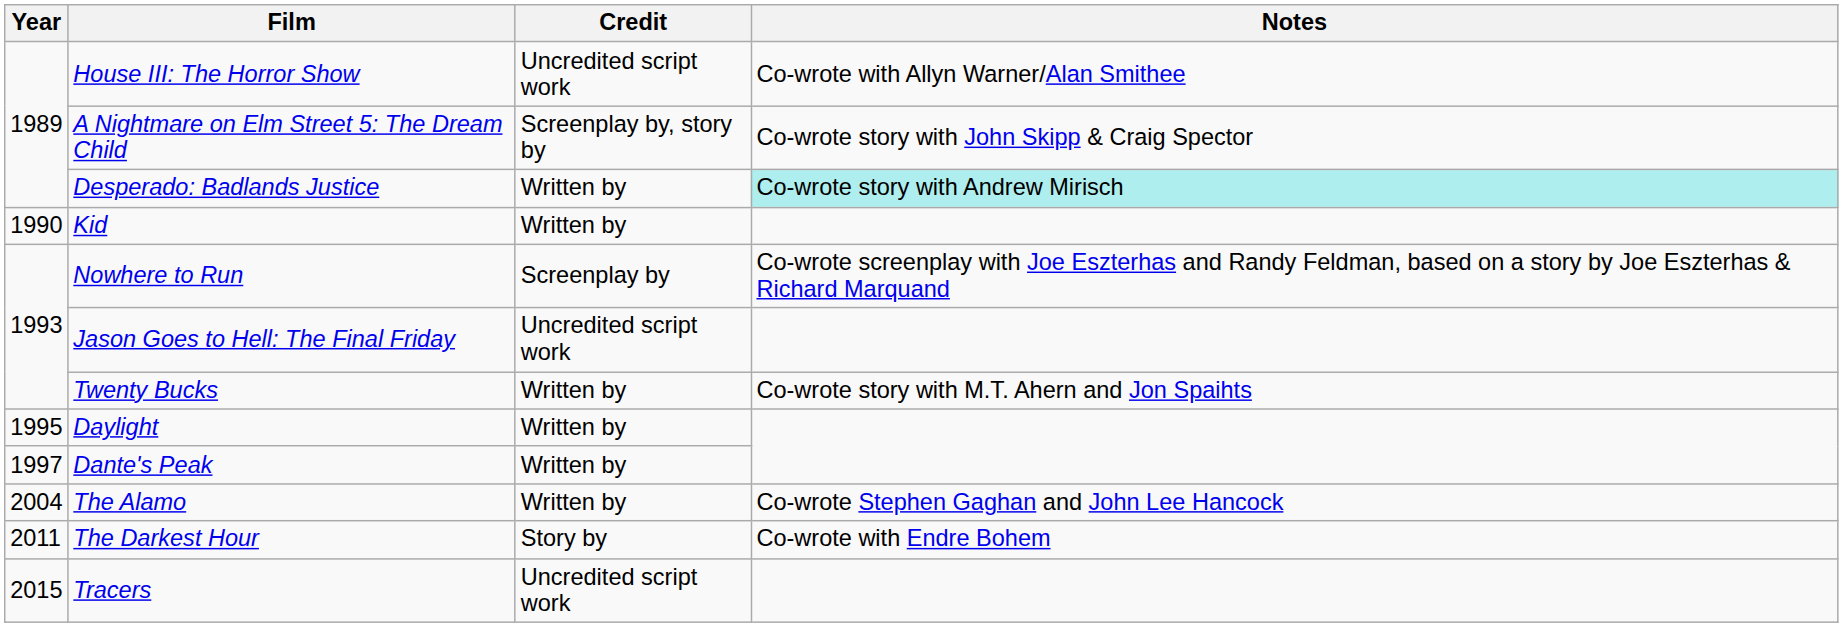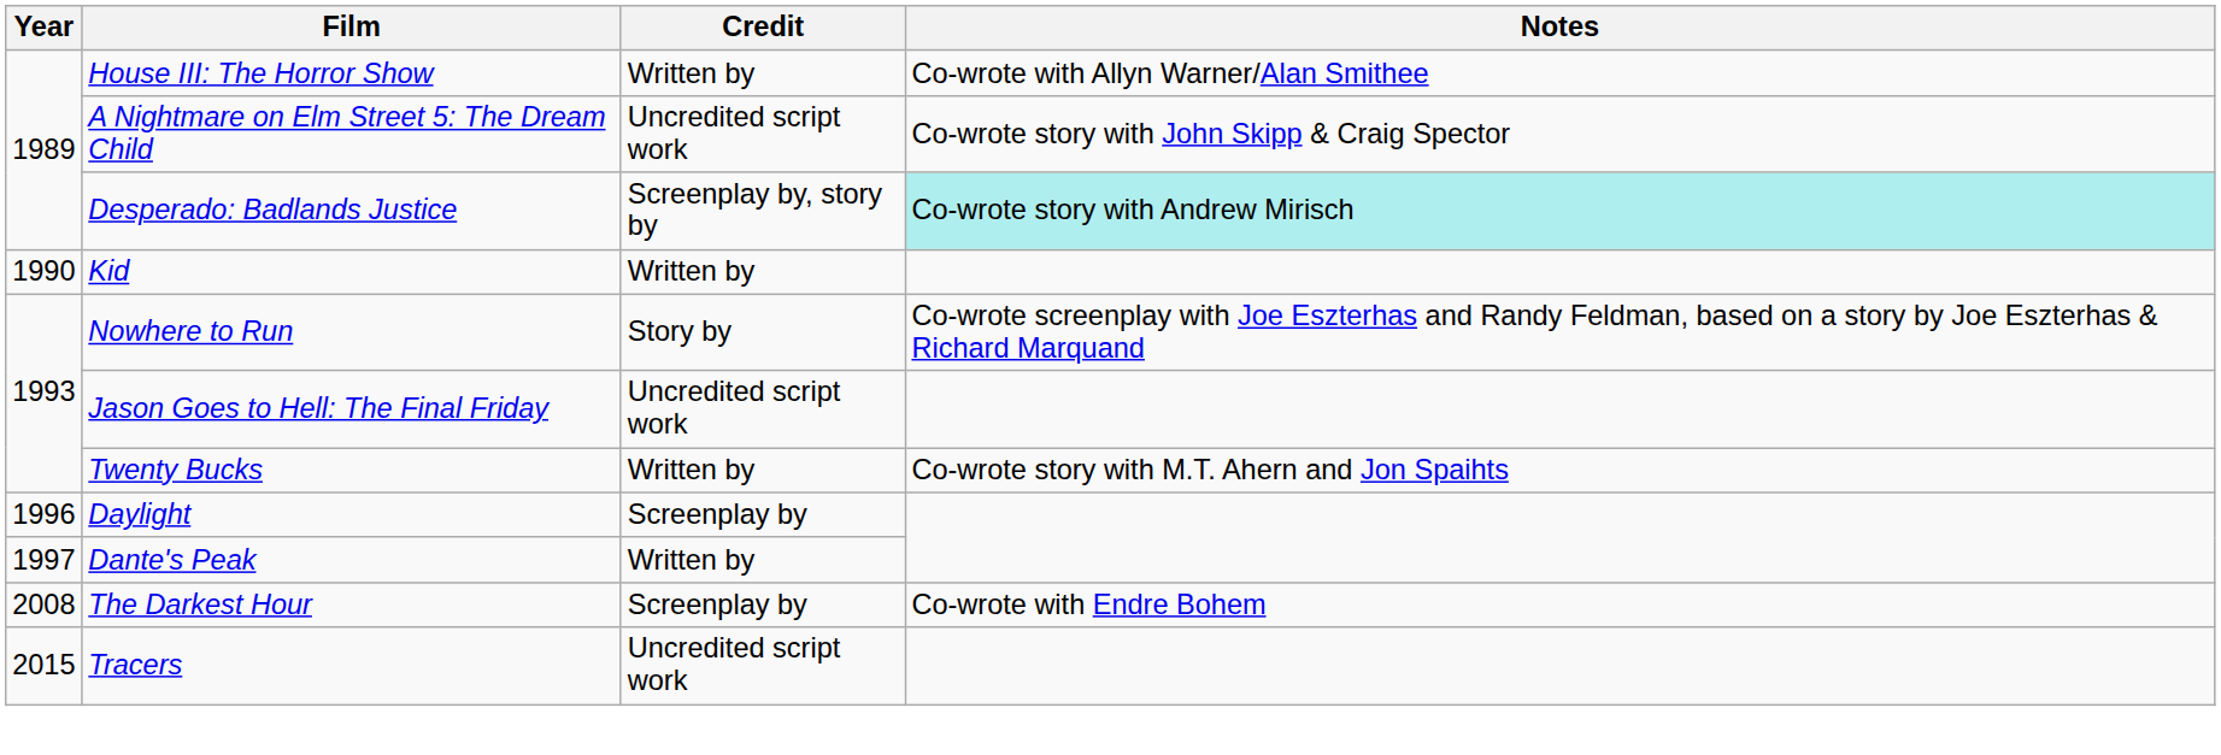House III: The Horror Show | Credit: Uncredited script work -> Written by
A Nightmare on Elm Street 5: The Dream Child | Credit: Screenplay by, story by -> Uncredited script work
Desperado: Badlands Justice | Credit: Written by -> Screenplay by, story by
Nowhere to Run | Credit: Screenplay by -> Story by
Daylight | Year: 1995 -> 1996
Daylight | Credit: Written by -> Screenplay by
- row: 2004 | The Alamo | Written by | Co-wrote Stephen Gaghan and John Lee Hancock
The Darkest Hour | Year: 2011 -> 2008
The Darkest Hour | Credit: Story by -> Screenplay by
